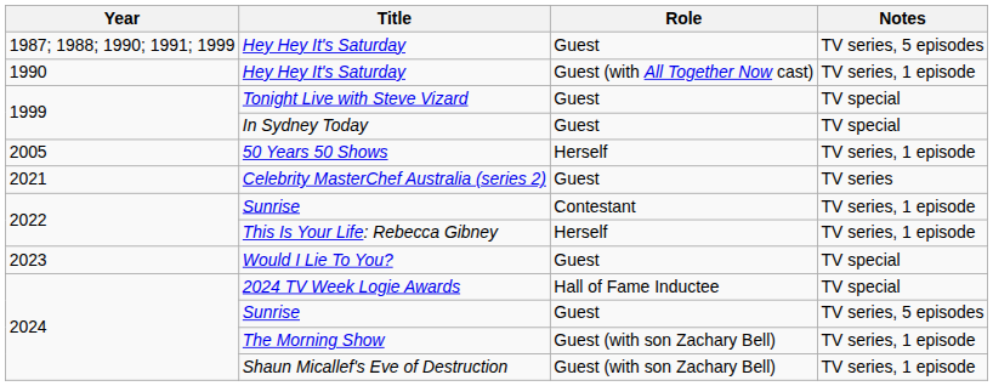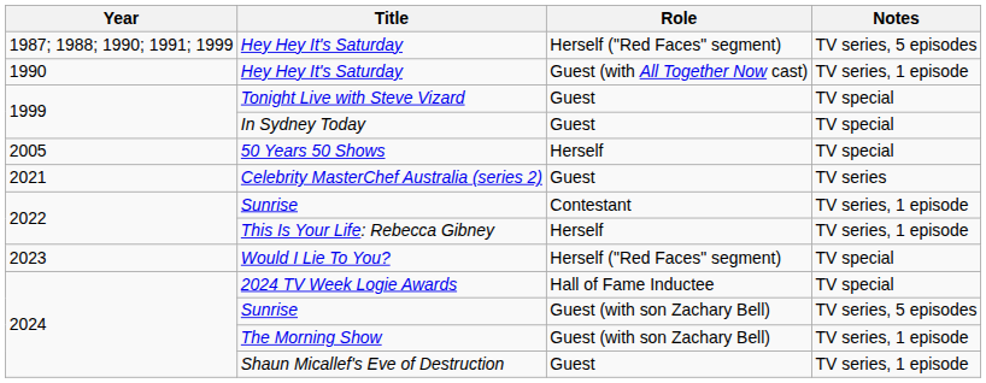1987; 1988; 1990; 1991; 1999 / Hey Hey It's Saturday | Role: Guest -> Herself ("Red Faces" segment)
50 Years 50 Shows | Notes: TV series, 1 episode -> TV special
Would I Lie To You? | Role: Guest -> Herself ("Red Faces" segment)
2024 / Sunrise | Role: Guest -> Guest (with son Zachary Bell)
Shaun Micallef's Eve of Destruction | Role: Guest (with son Zachary Bell) -> Guest
